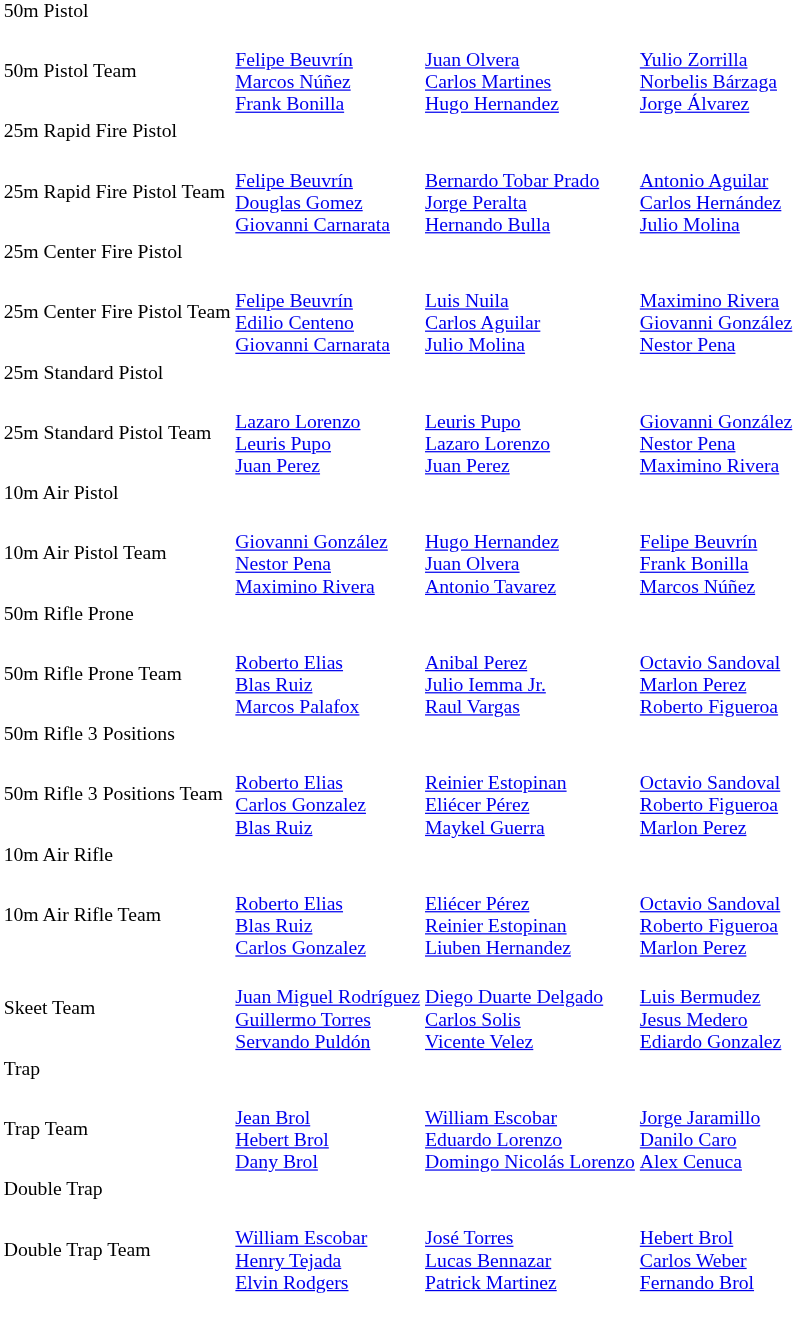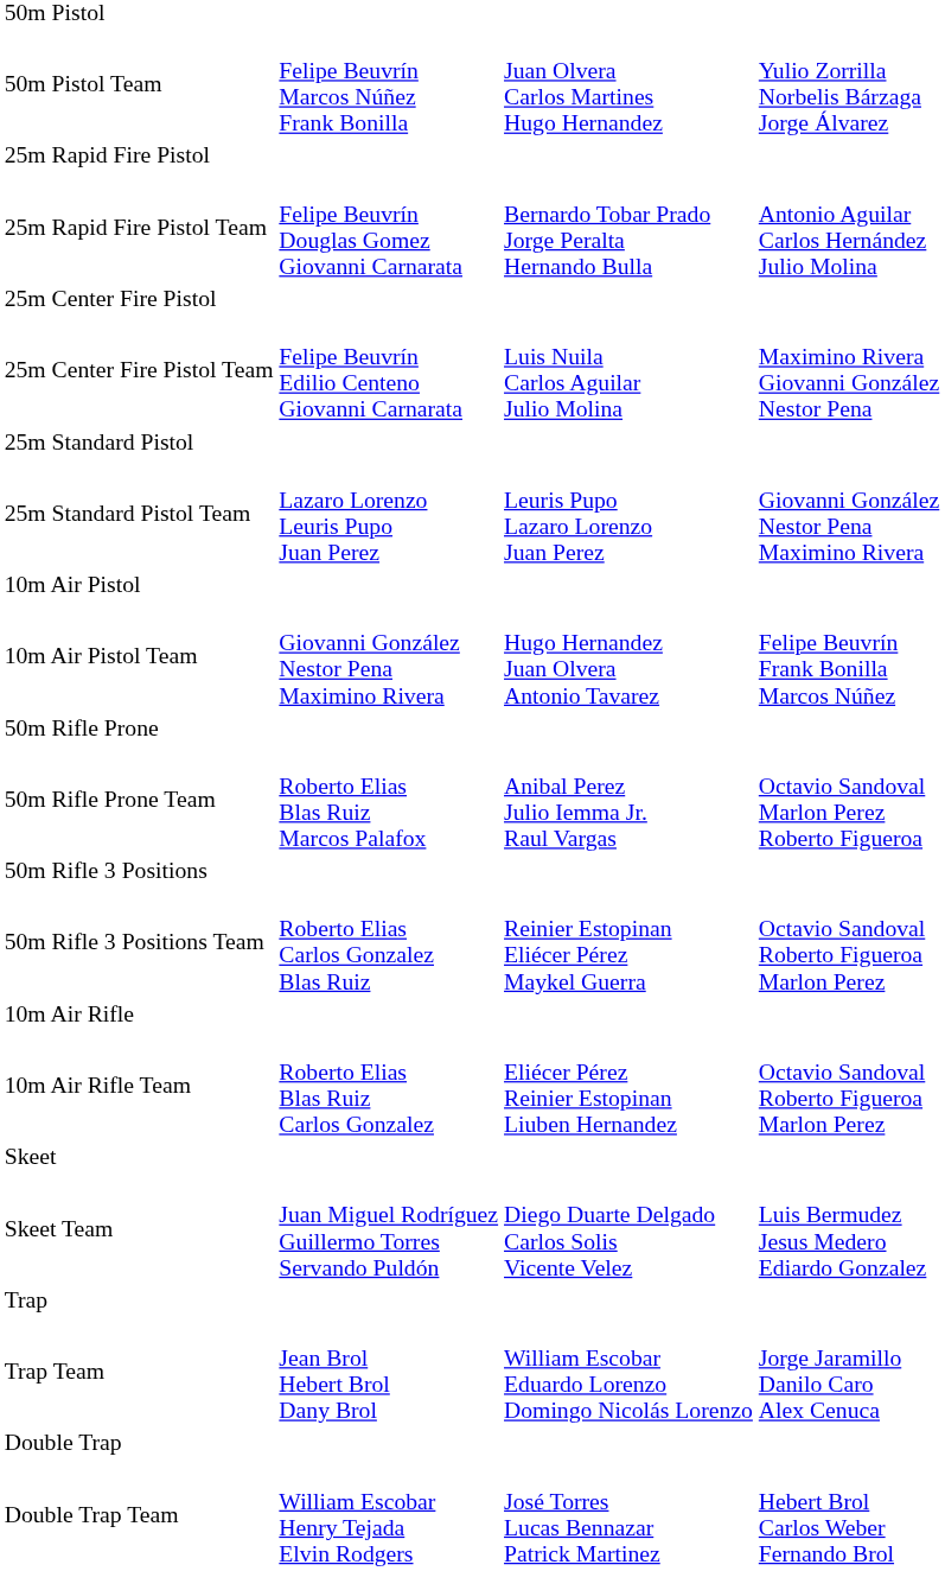+ row: Skeet
